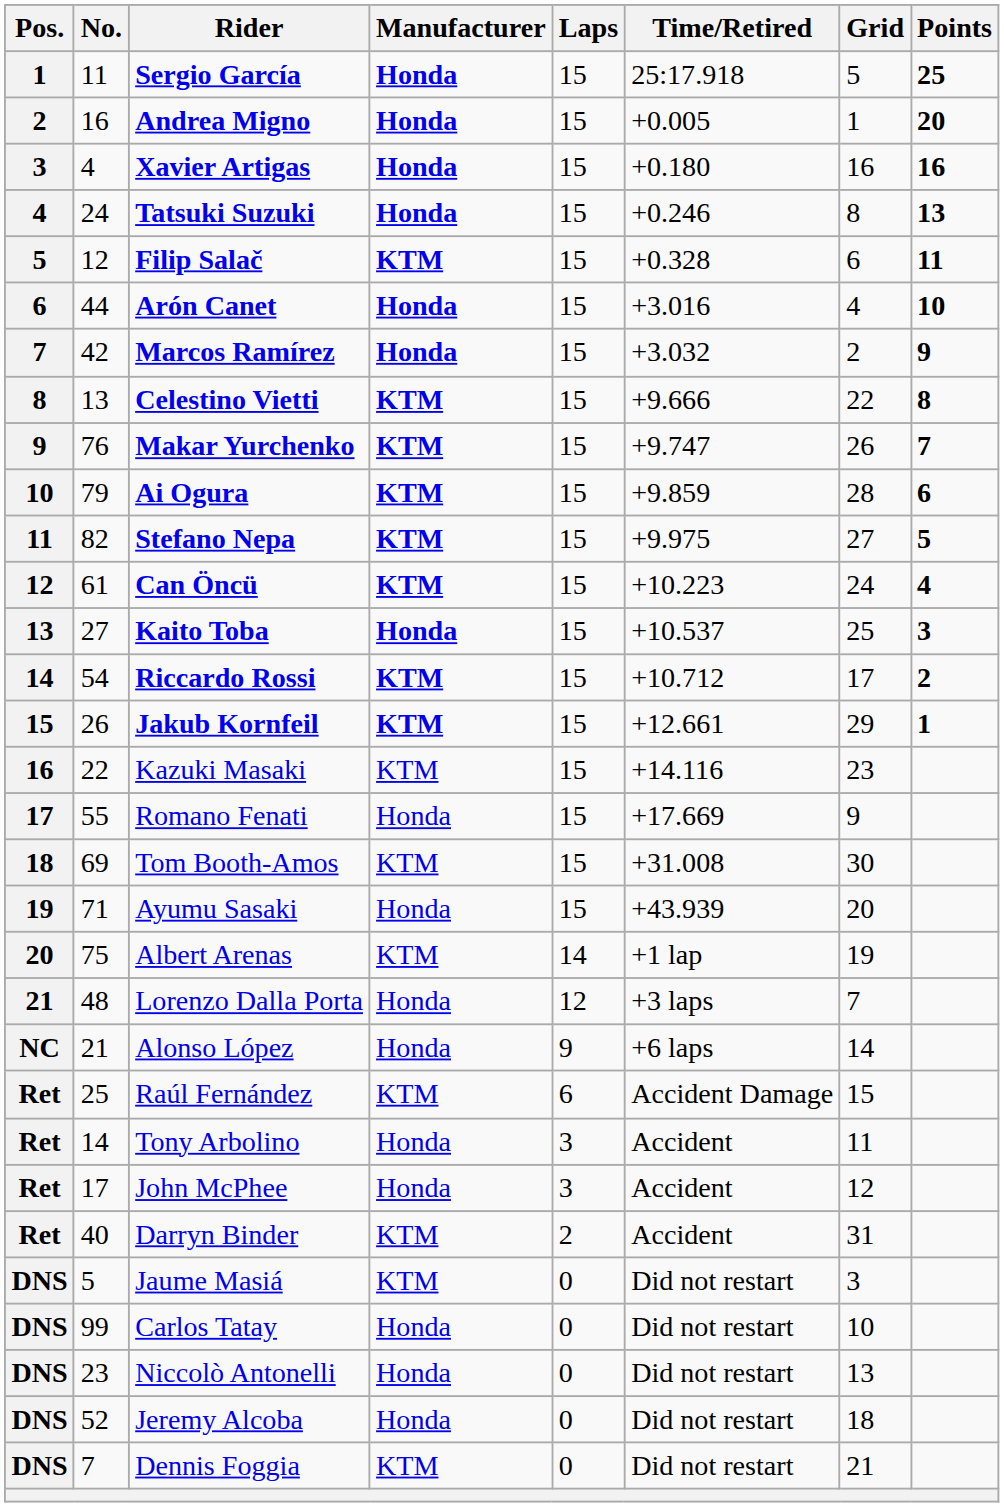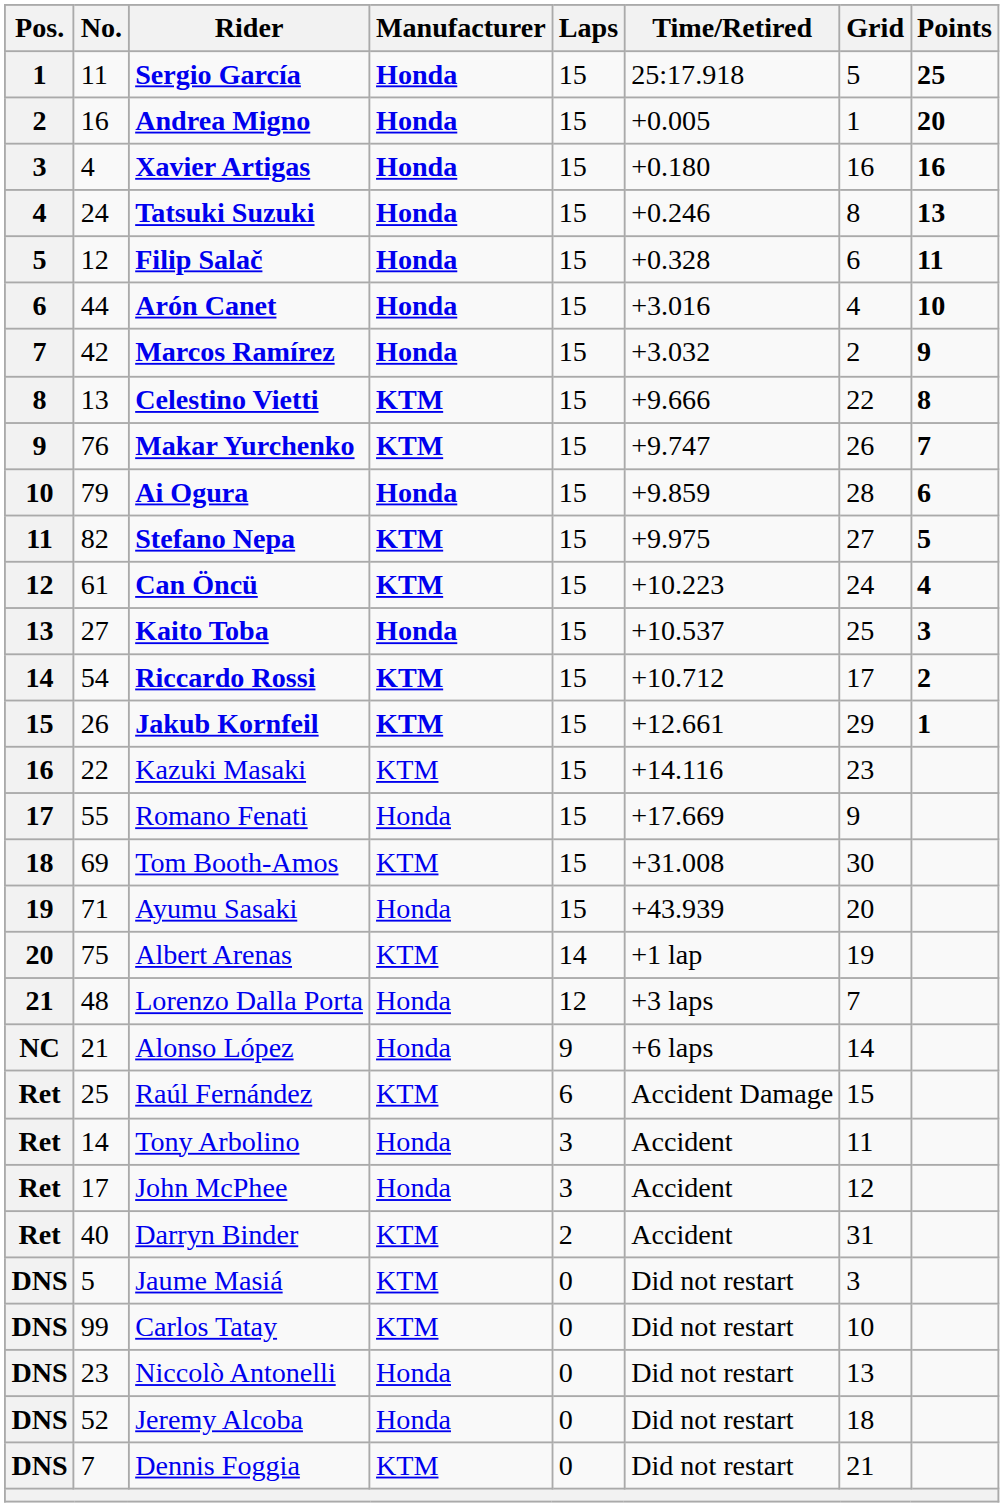Filip Salač | Manufacturer: KTM -> Honda
Ai Ogura | Manufacturer: KTM -> Honda
Carlos Tatay | Manufacturer: Honda -> KTM
